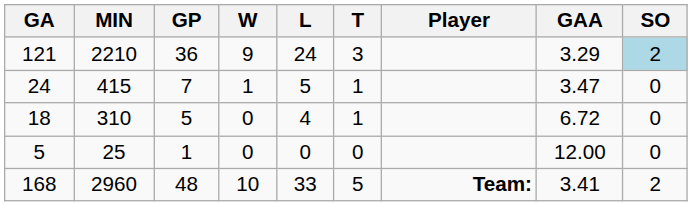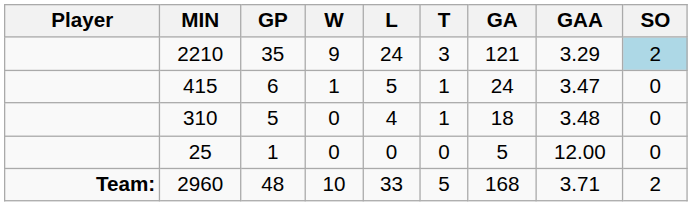columns swapped: Player <-> GA
2210 | GP: 36 -> 35
415 | GP: 7 -> 6
310 | GAA: 6.72 -> 3.48
2960 | GAA: 3.41 -> 3.71
